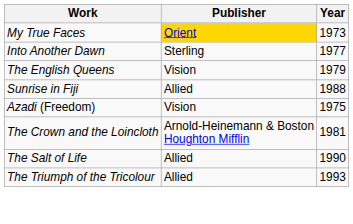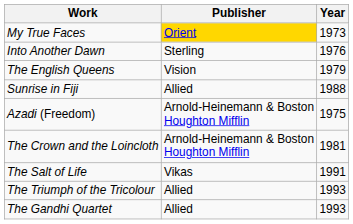Into Another Dawn | Year: 1977 -> 1976
Azadi (Freedom) | Publisher: Vision -> Arnold-Heinemann & Boston Houghton Mifflin
The Salt of Life | Publisher: Allied -> Vikas
The Salt of Life | Year: 1990 -> 1991
+ row: The Gandhi Quartet | Allied | 1993
